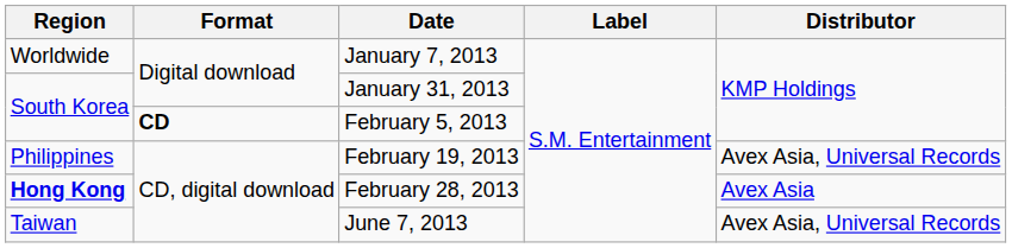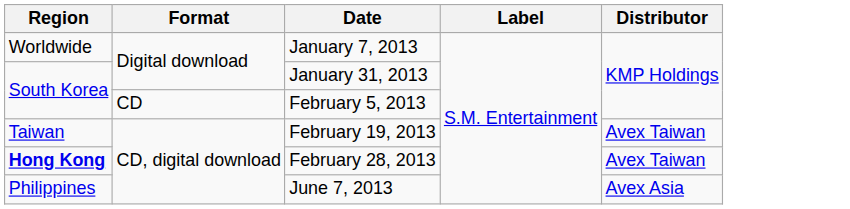February 5, 2013 | Format: bold -> normal
February 19, 2013 | Region: Philippines -> Taiwan
February 19, 2013 | Distributor: Avex Asia, Universal Records -> Avex Taiwan
February 28, 2013 | Distributor: Avex Asia -> Avex Taiwan
June 7, 2013 | Region: Taiwan -> Philippines
June 7, 2013 | Distributor: Avex Asia, Universal Records -> Avex Asia
